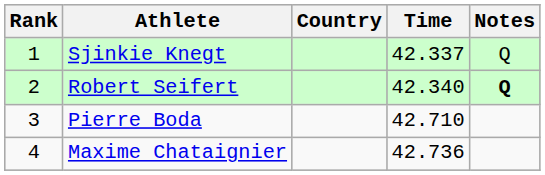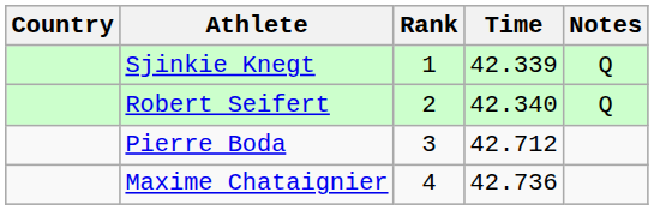columns swapped: Rank <-> Country
Sjinkie Knegt | Time: 42.337 -> 42.339
Robert Seifert | Notes: bold -> normal
Pierre Boda | Time: 42.710 -> 42.712
